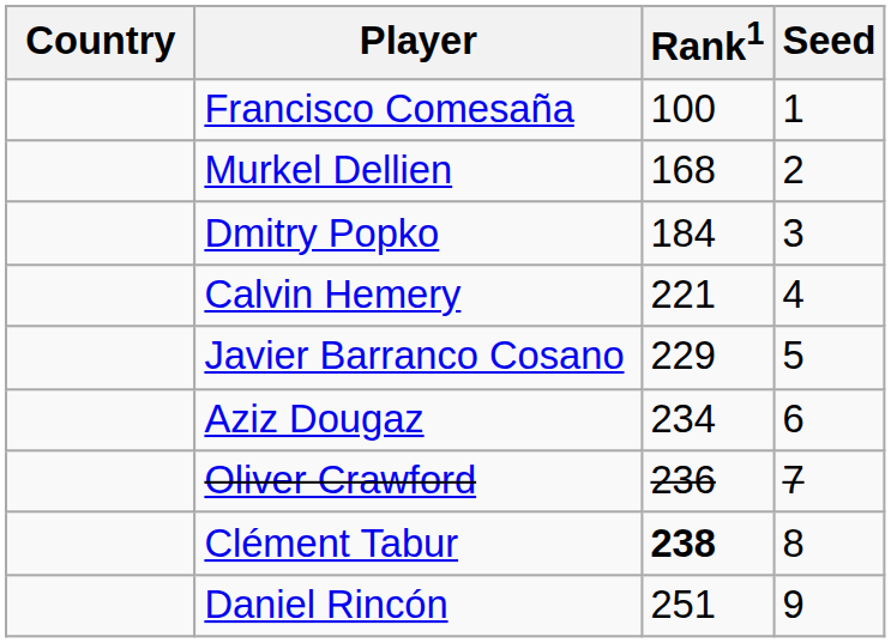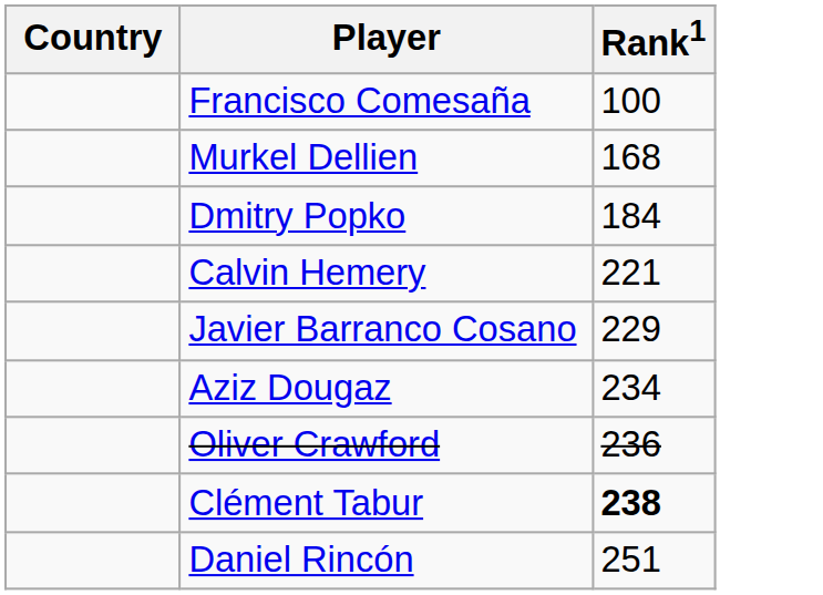- column: Seed | 1 | 2 | 3 | 4 | 5 | 6 | 7 | 8 | 9
